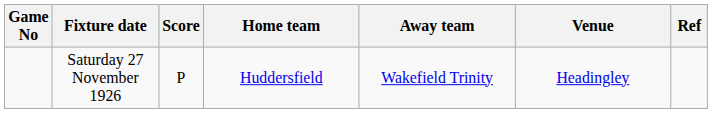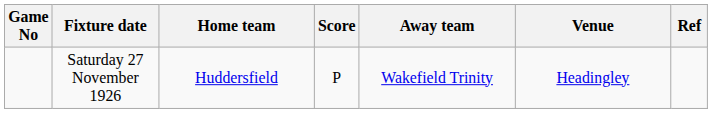columns swapped: Home team <-> Score
